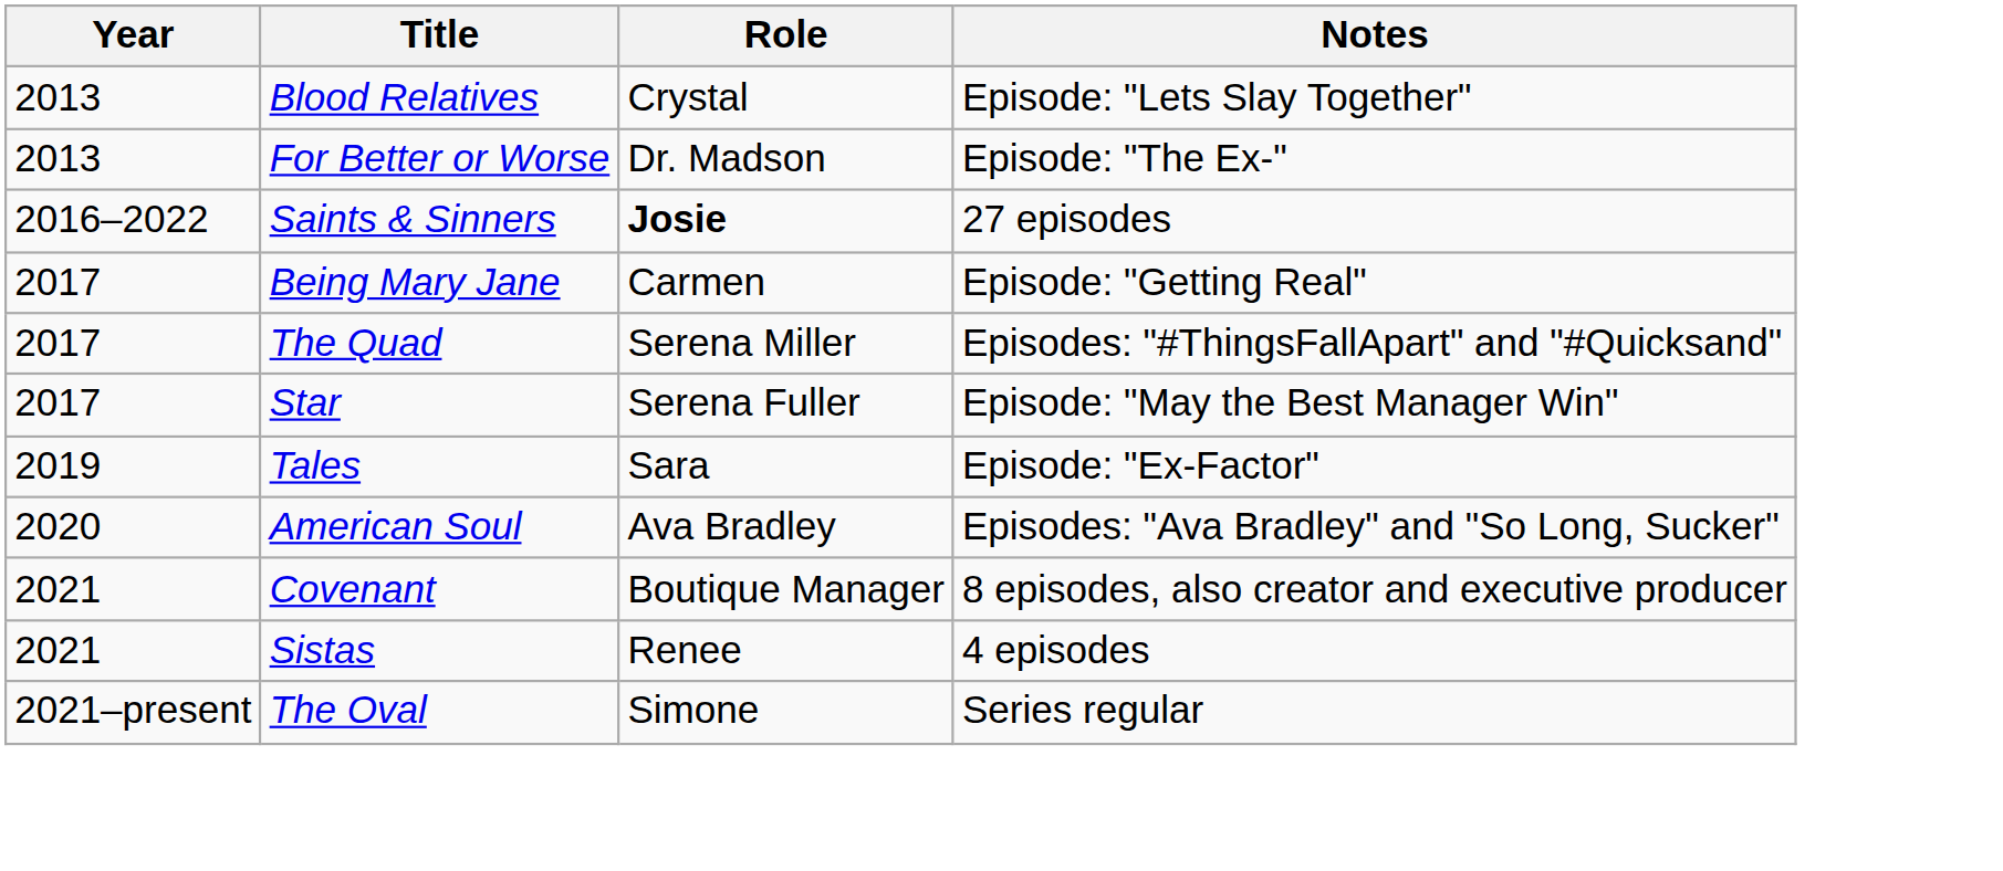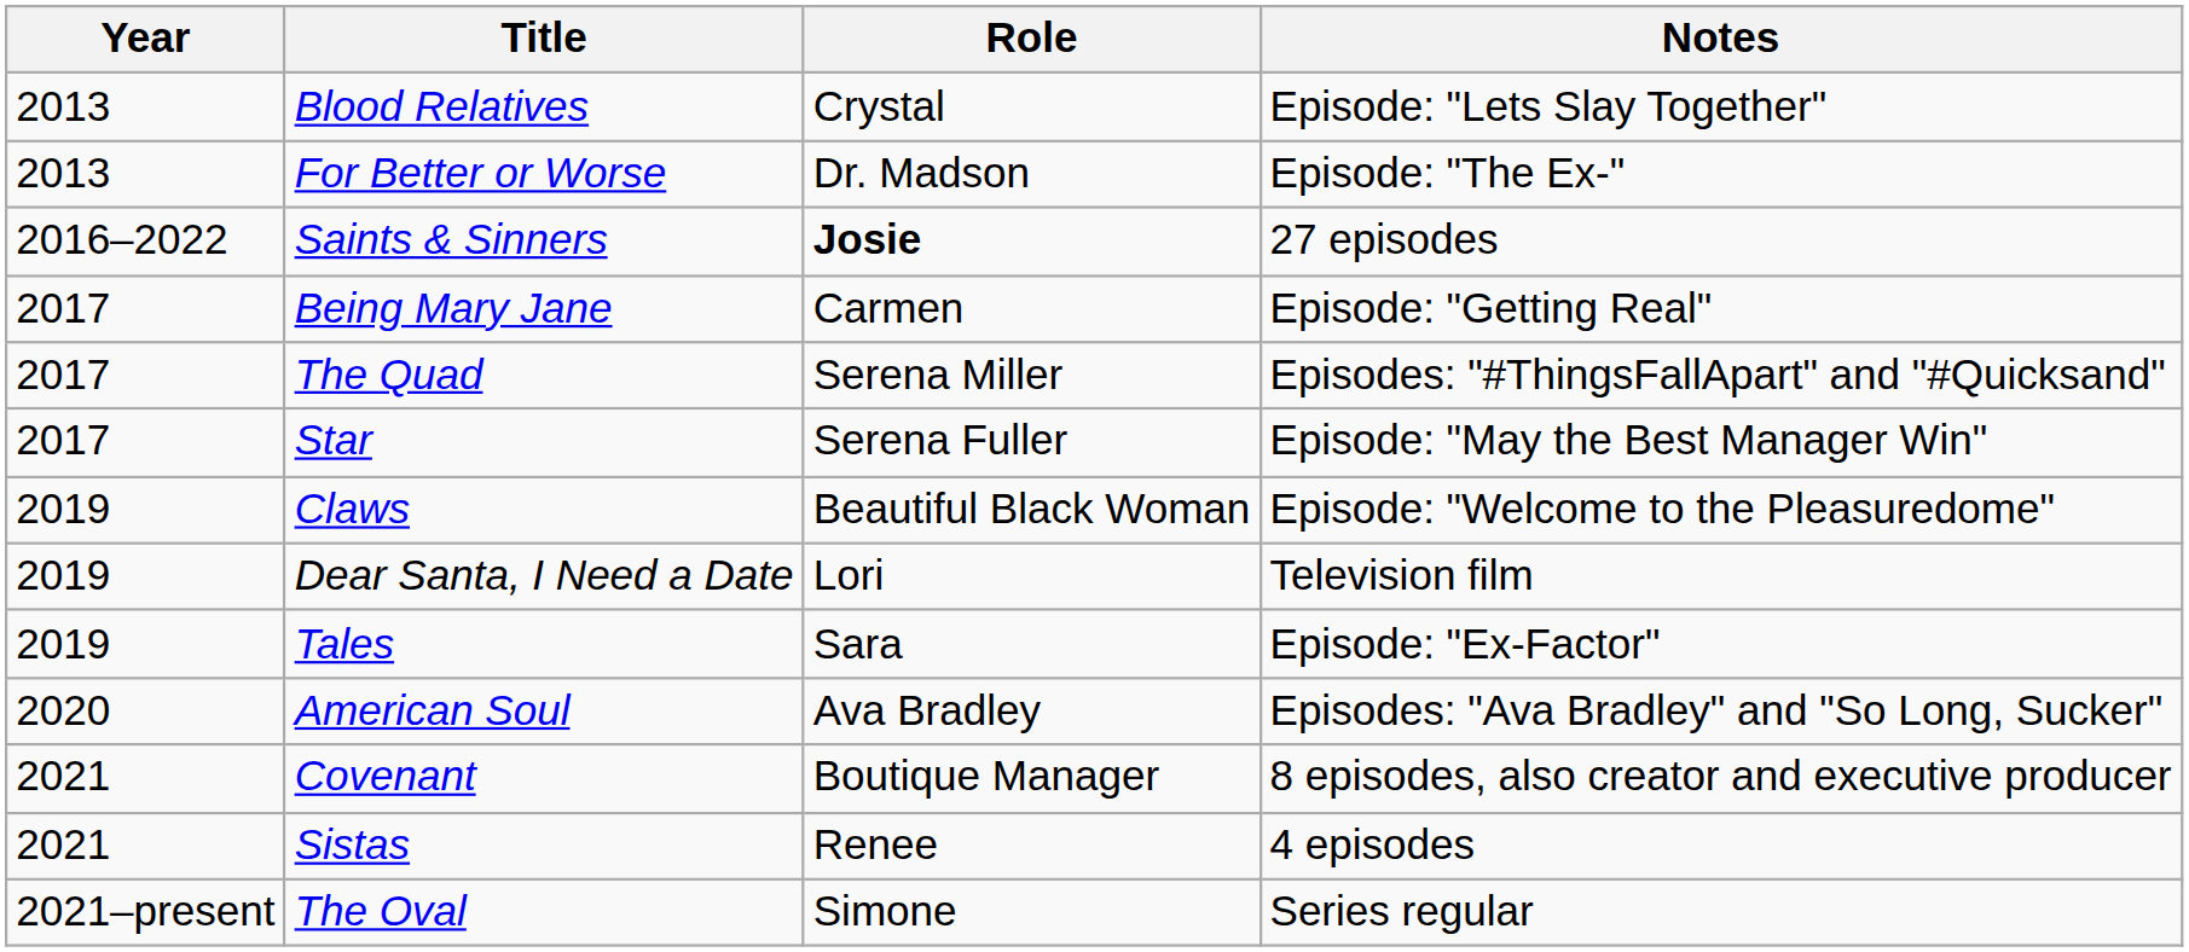+ row: 2019 | Claws | Beautiful Black Woman | Episode: "Welcome to the Pleasuredome"
+ row: 2019 | Dear Santa, I Need a Date | Lori | Television film
